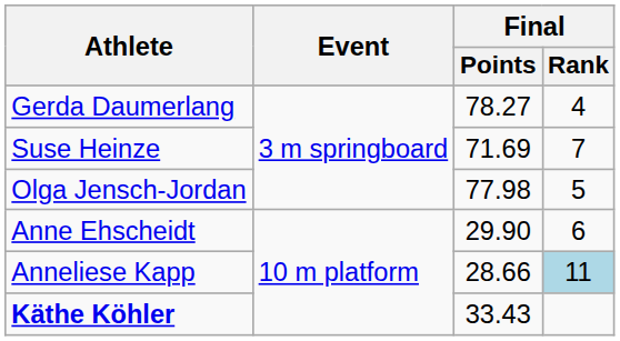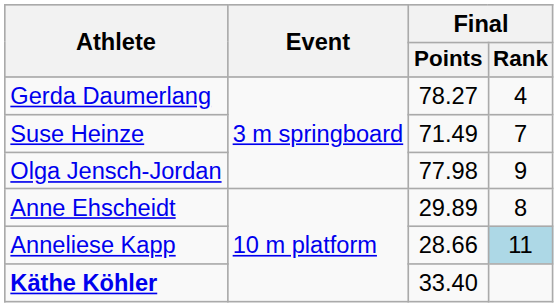Suse Heinze | Final / Points: 71.69 -> 71.49
Olga Jensch-Jordan | Final / Rank: 5 -> 9
Anne Ehscheidt | Final / Points: 29.90 -> 29.89
Anne Ehscheidt | Final / Rank: 6 -> 8
Käthe Köhler | Final / Points: 33.43 -> 33.40
